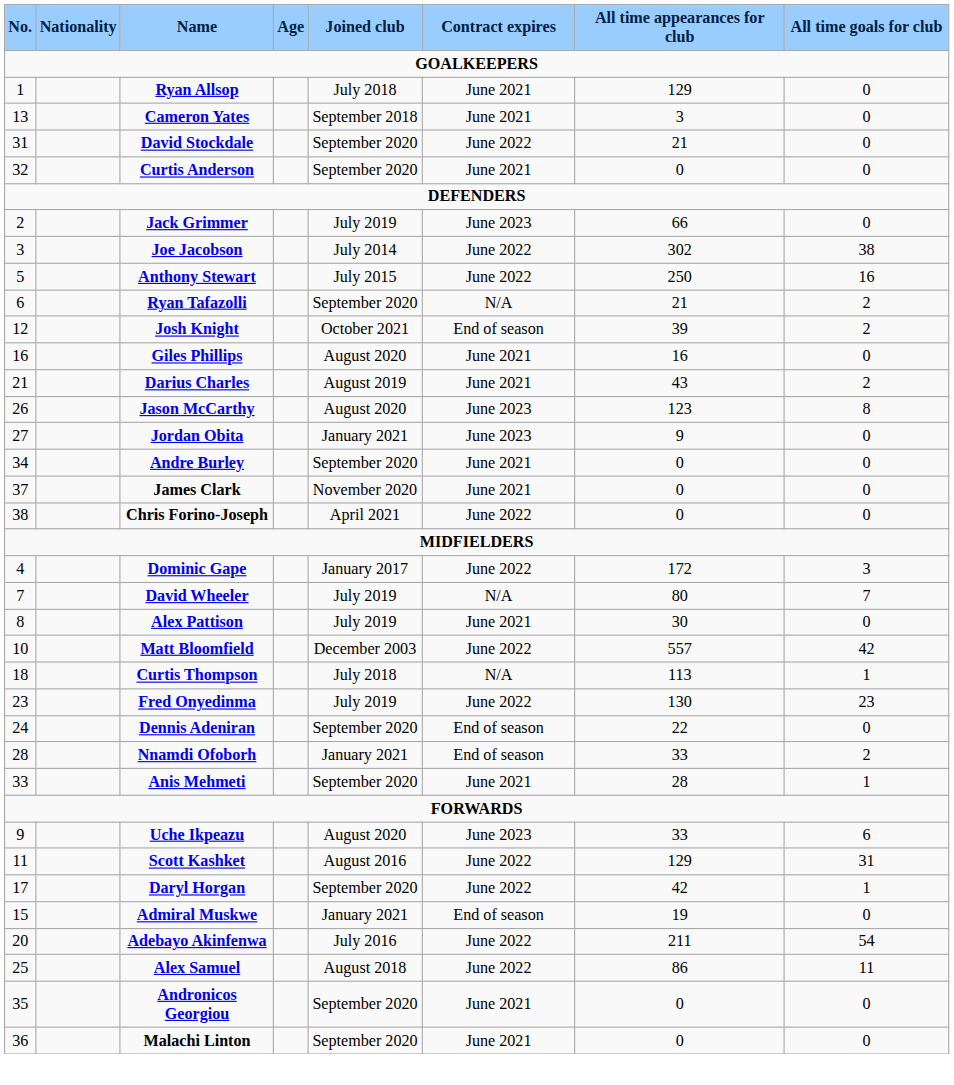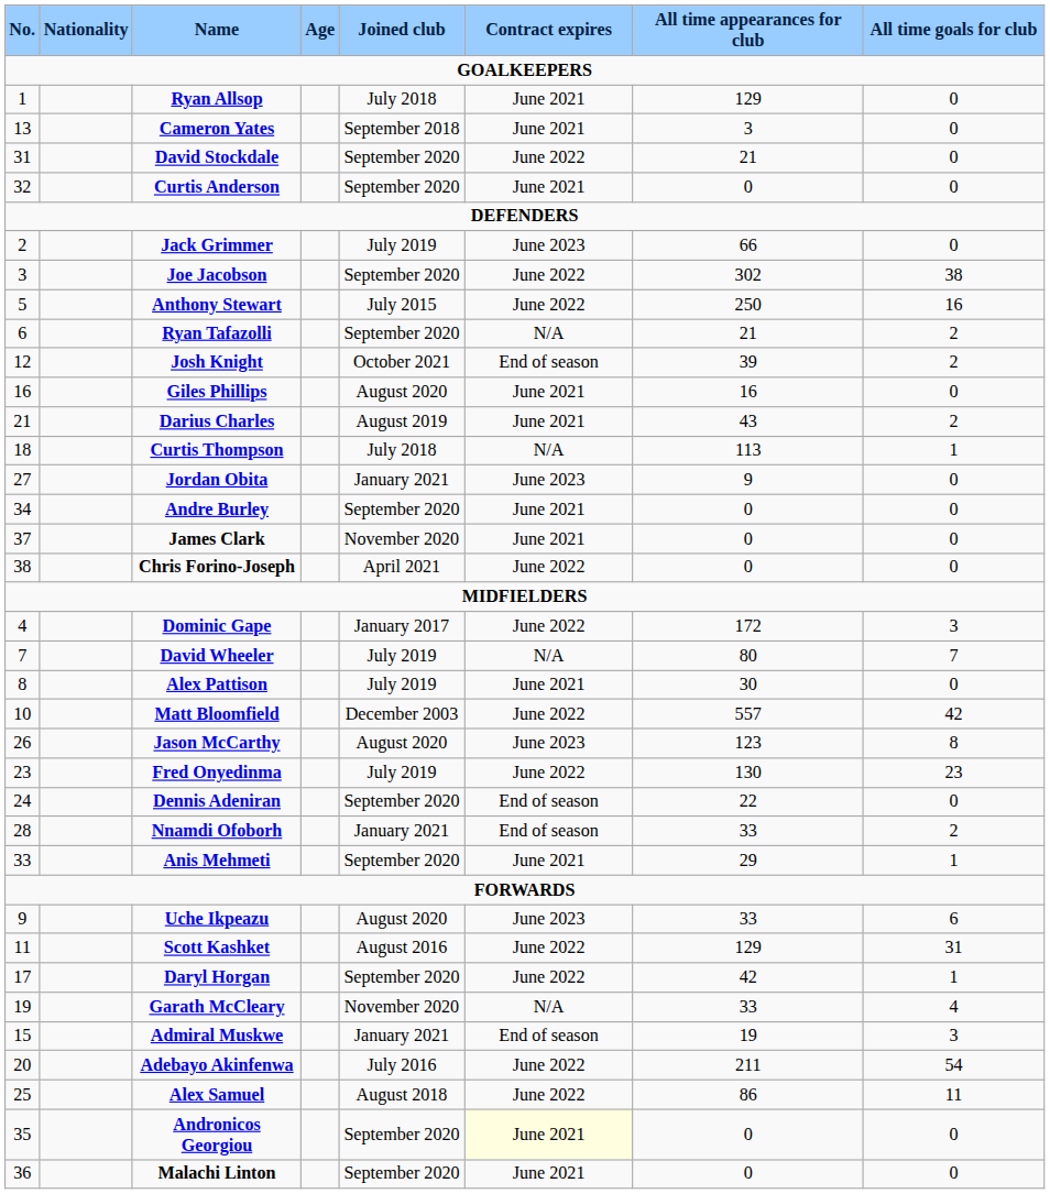Joe Jacobson | Joined club: July 2014 -> September 2020
rows swapped: Jason McCarthy <-> Curtis Thompson
Anis Mehmeti | All time appearances for club: 28 -> 29
+ row: 19 | Garath McCleary | November 2020 | N/A | 33 | 4
Admiral Muskwe | All time goals for club: 0 -> 3
Andronicos Georgiou | Contract expires: no background -> lightyellow background
